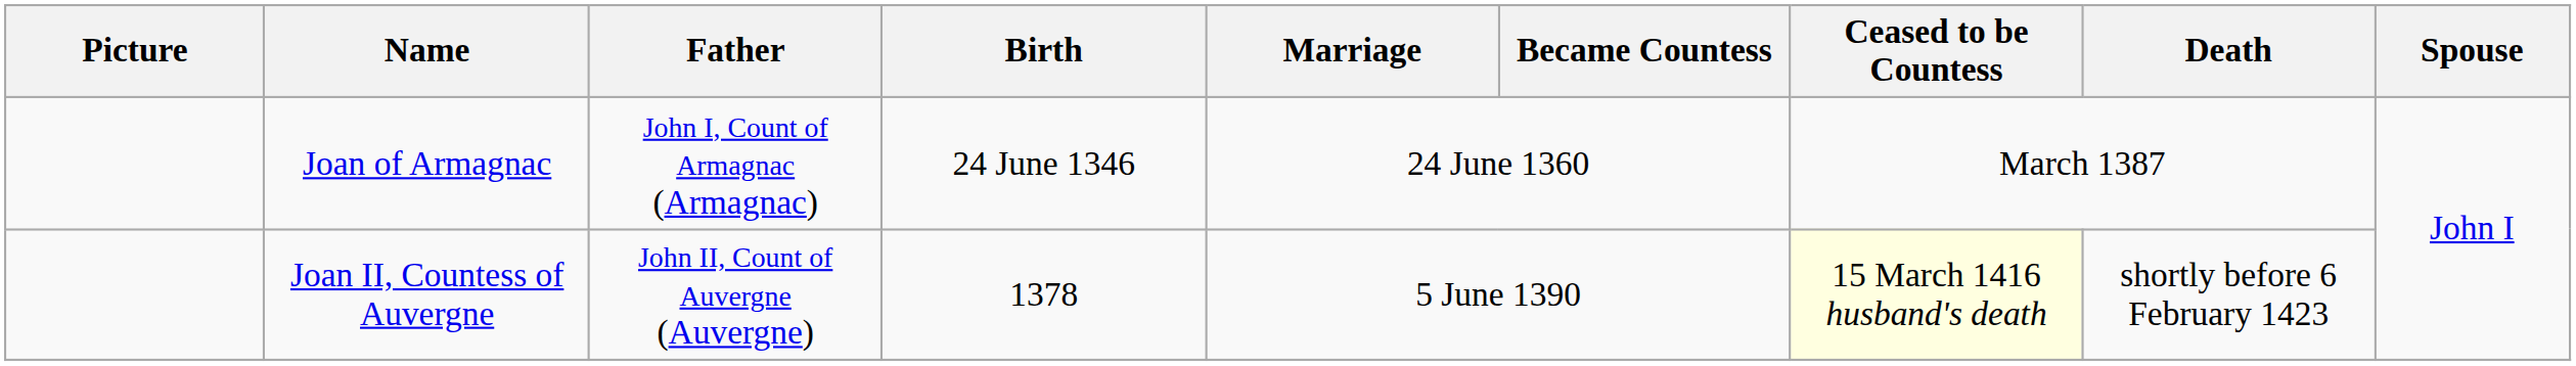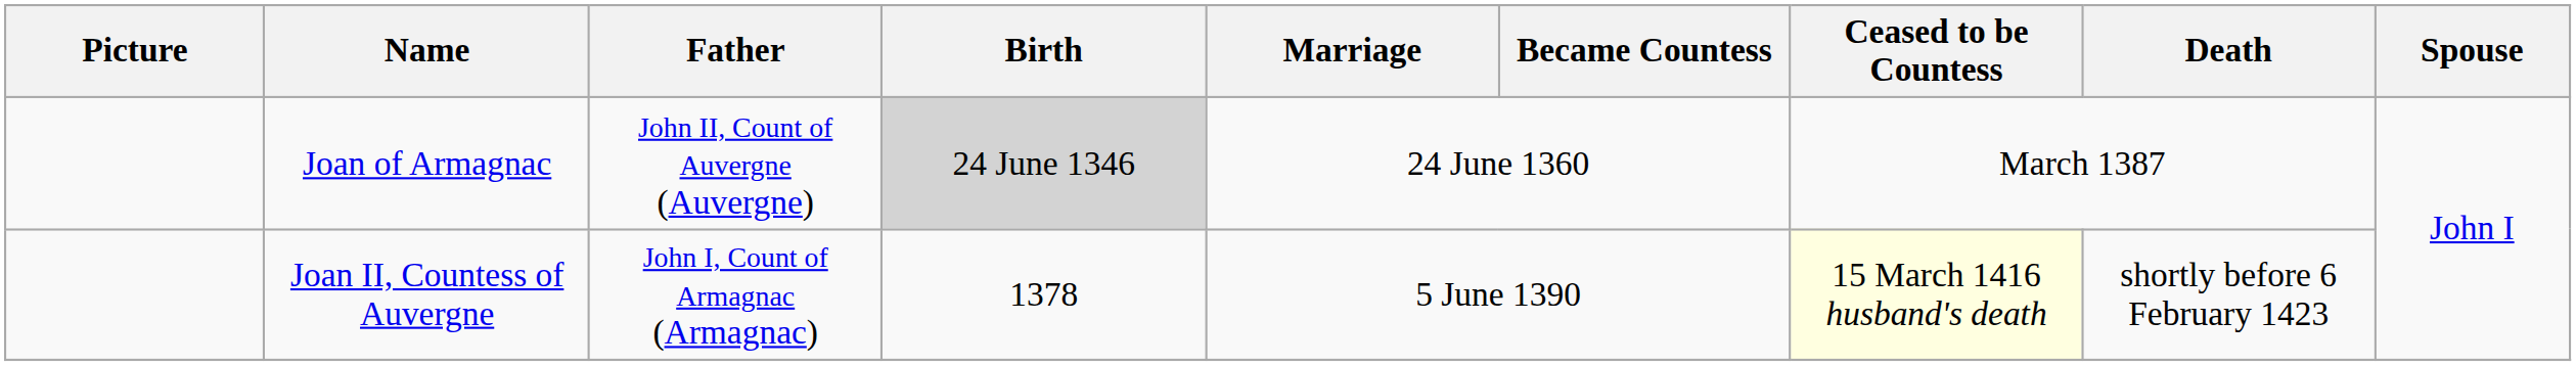Joan of Armagnac | Father: John I, Count of Armagnac (Armagnac) -> John II, Count of Auvergne (Auvergne)
Joan of Armagnac | Birth: no background -> lightgrey background
Joan II, Countess of Auvergne | Father: John II, Count of Auvergne (Auvergne) -> John I, Count of Armagnac (Armagnac)
